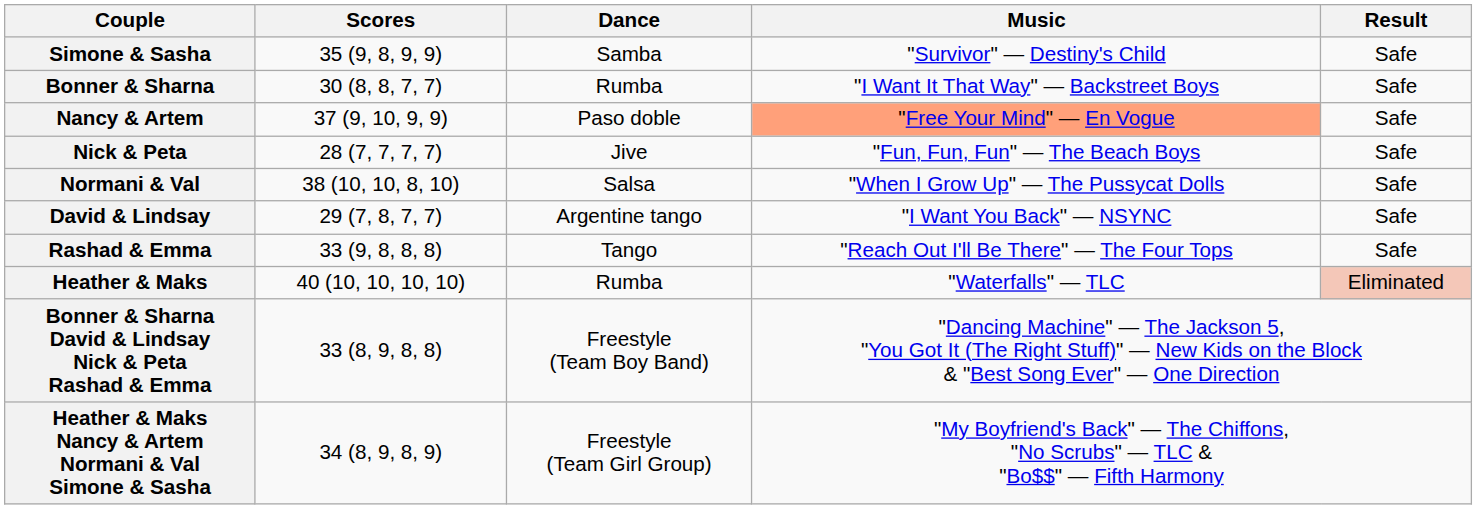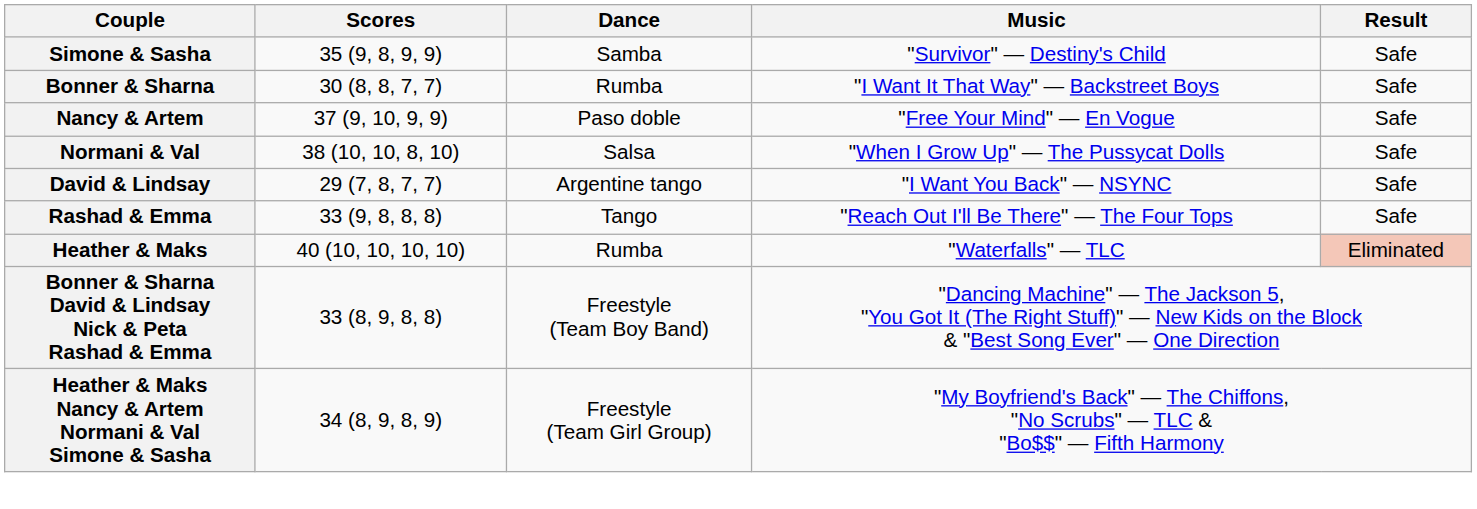Nancy & Artem | Music: lightsalmon background -> no background
- row: Nick & Peta | 28 (7, 7, 7, 7) | Jive | "Fun, Fun, Fun" — The Beach Boys | Safe
